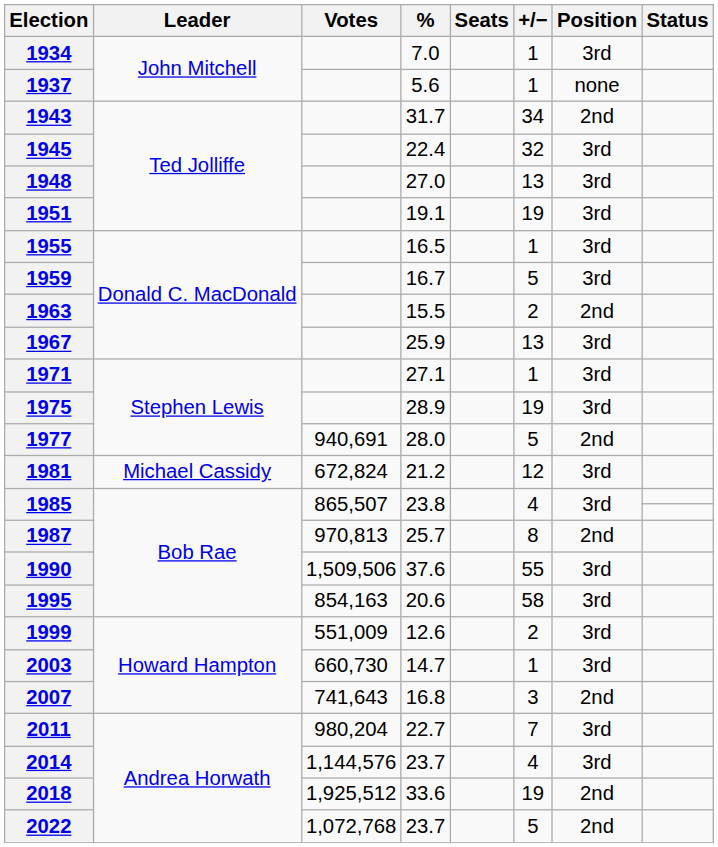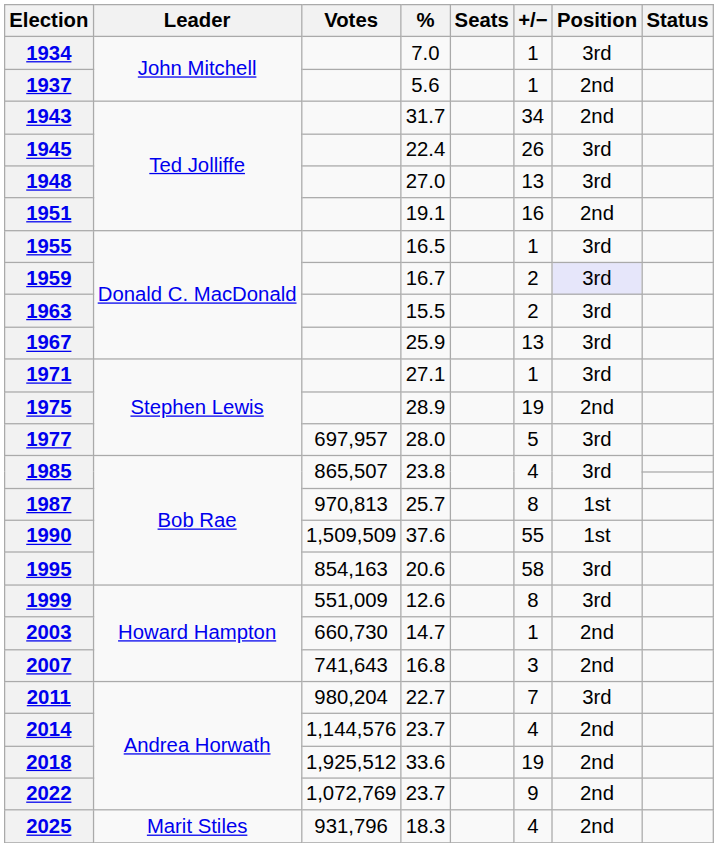1937 | Position: none -> 2nd
1945 | +/−: 32 -> 26
1951 | +/−: 19 -> 16
1951 | Position: 3rd -> 2nd
1959 | +/−: 5 -> 2
1959 | Position: no background -> lavender background
1963 | Position: 2nd -> 3rd
1975 | Position: 3rd -> 2nd
1977 | Votes: 940,691 -> 697,957
1977 | Position: 2nd -> 3rd
- row: 1981 | Michael Cassidy | 672,824 | 21.2 | 12 | 3rd
1987 | Position: 2nd -> 1st
1990 | Votes: 1,509,506 -> 1,509,509
1990 | Position: 3rd -> 1st
1999 | +/−: 2 -> 8
2003 | Position: 3rd -> 2nd
2014 | Position: 3rd -> 2nd
2022 | Votes: 1,072,768 -> 1,072,769
2022 | +/−: 5 -> 9
+ row: 2025 | Marit Stiles | 931,796 | 18.3 | 4 | 2nd
